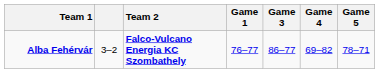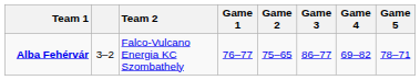+ column: Game 2 | 75–65
Alba Fehérvár | Team 2: bold -> normal
